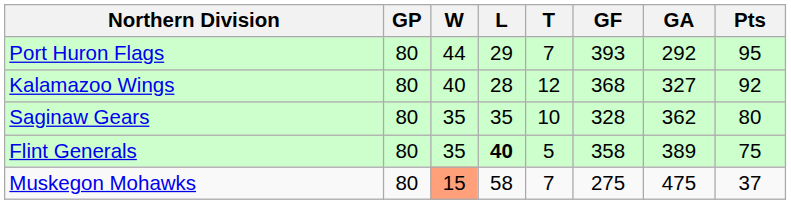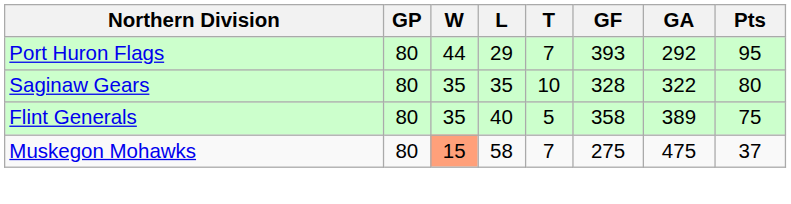- row: Kalamazoo Wings | 80 | 40 | 28 | 12 | 368 | 327 | 92
Saginaw Gears | GA: 362 -> 322
Flint Generals | L: bold -> normal
